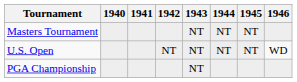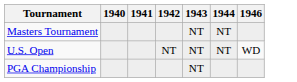- column: 1945 | NT | NT
